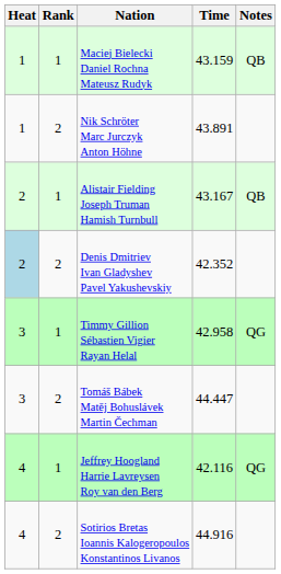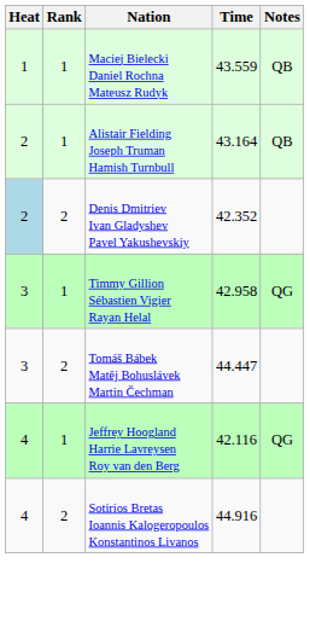Maciej Bielecki Daniel Rochna Mateusz Rudyk | Time: 43.159 -> 43.559
- row: 1 | 2 | Nik Schröter Marc Jurczyk Anton Höhne | 43.891
Alistair Fielding Joseph Truman Hamish Turnbull | Time: 43.167 -> 43.164
